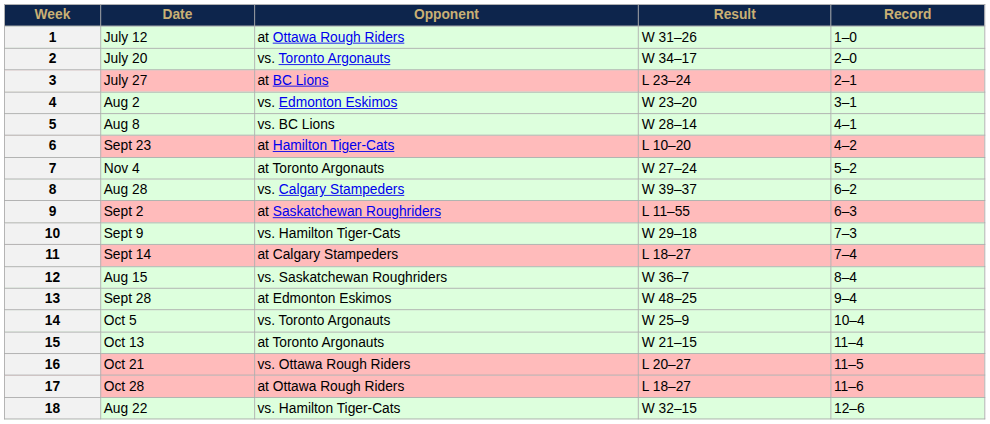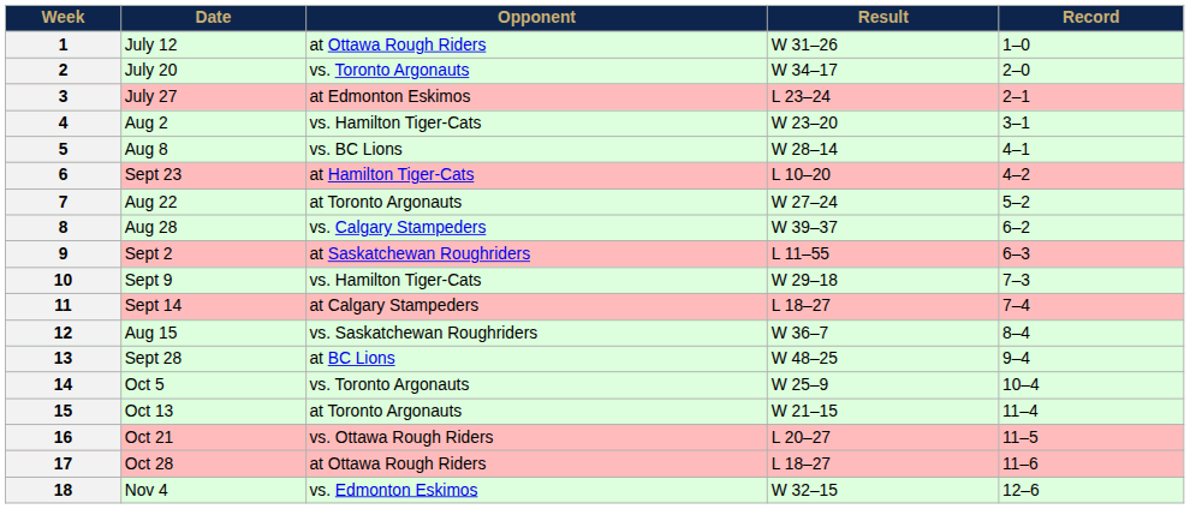3 | Opponent: at BC Lions -> at Edmonton Eskimos
4 | Opponent: vs. Edmonton Eskimos -> vs. Hamilton Tiger-Cats
7 | Date: Nov 4 -> Aug 22
13 | Opponent: at Edmonton Eskimos -> at BC Lions
18 | Date: Aug 22 -> Nov 4
18 | Opponent: vs. Hamilton Tiger-Cats -> vs. Edmonton Eskimos
